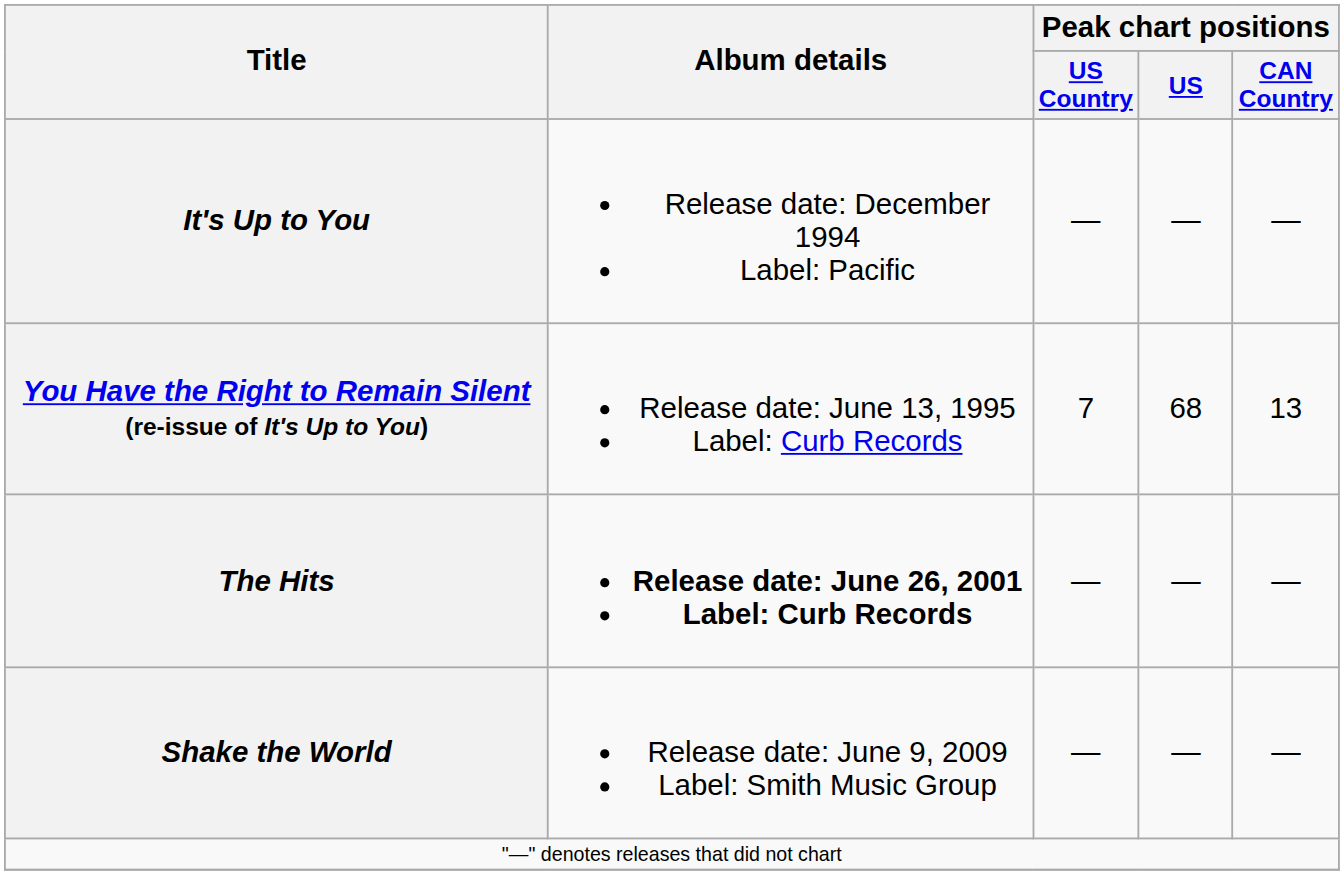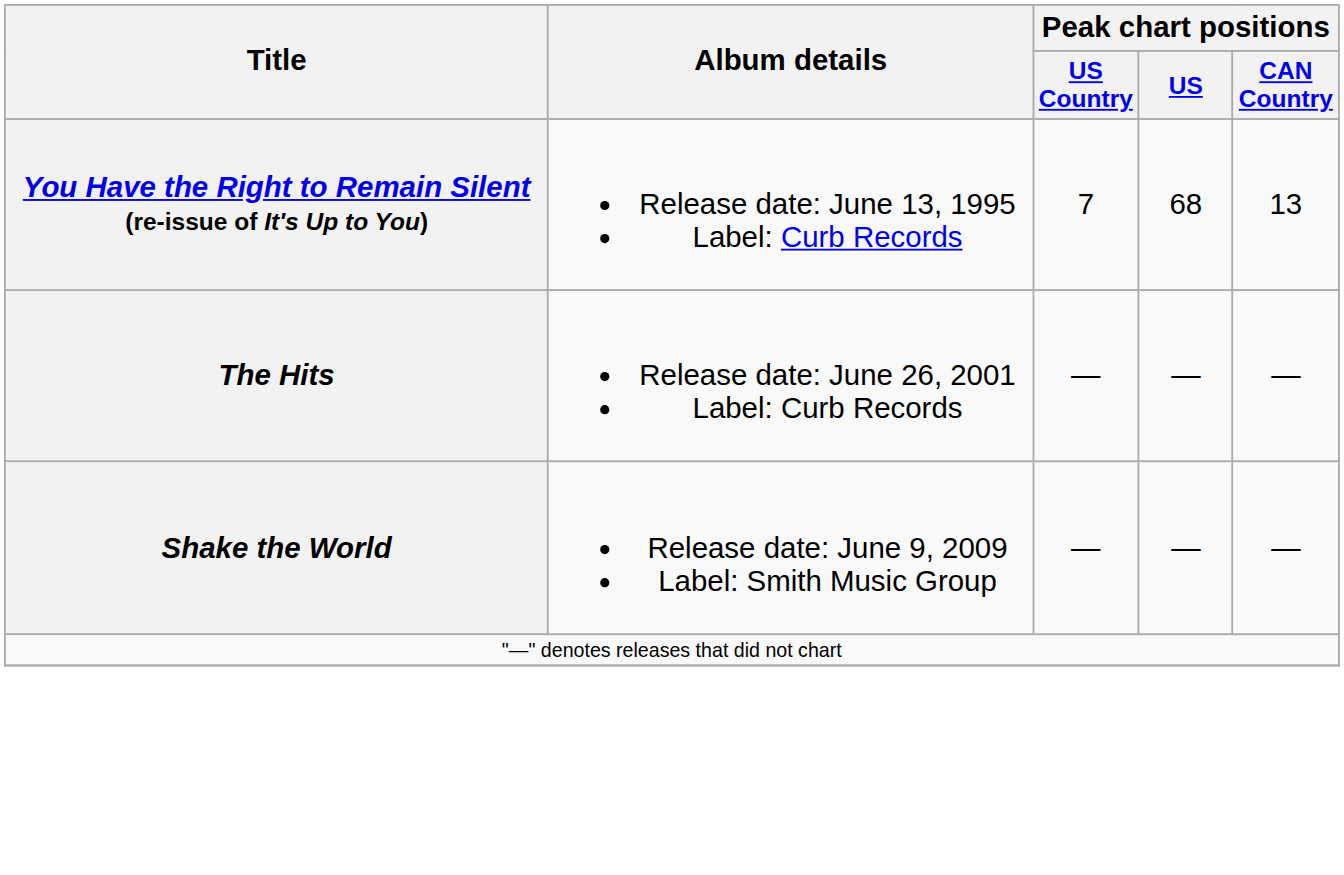- row: It's Up to You | Release date: December 1994 Label: Pacific | — | — | —
The Hits | Album details: bold -> normal
